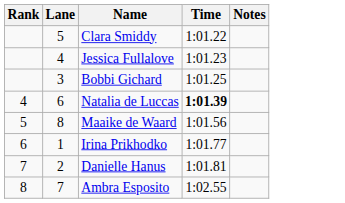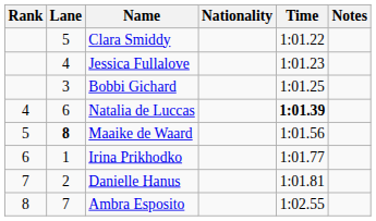+ column: Nationality
Maaike de Waard | Lane: normal -> bold
